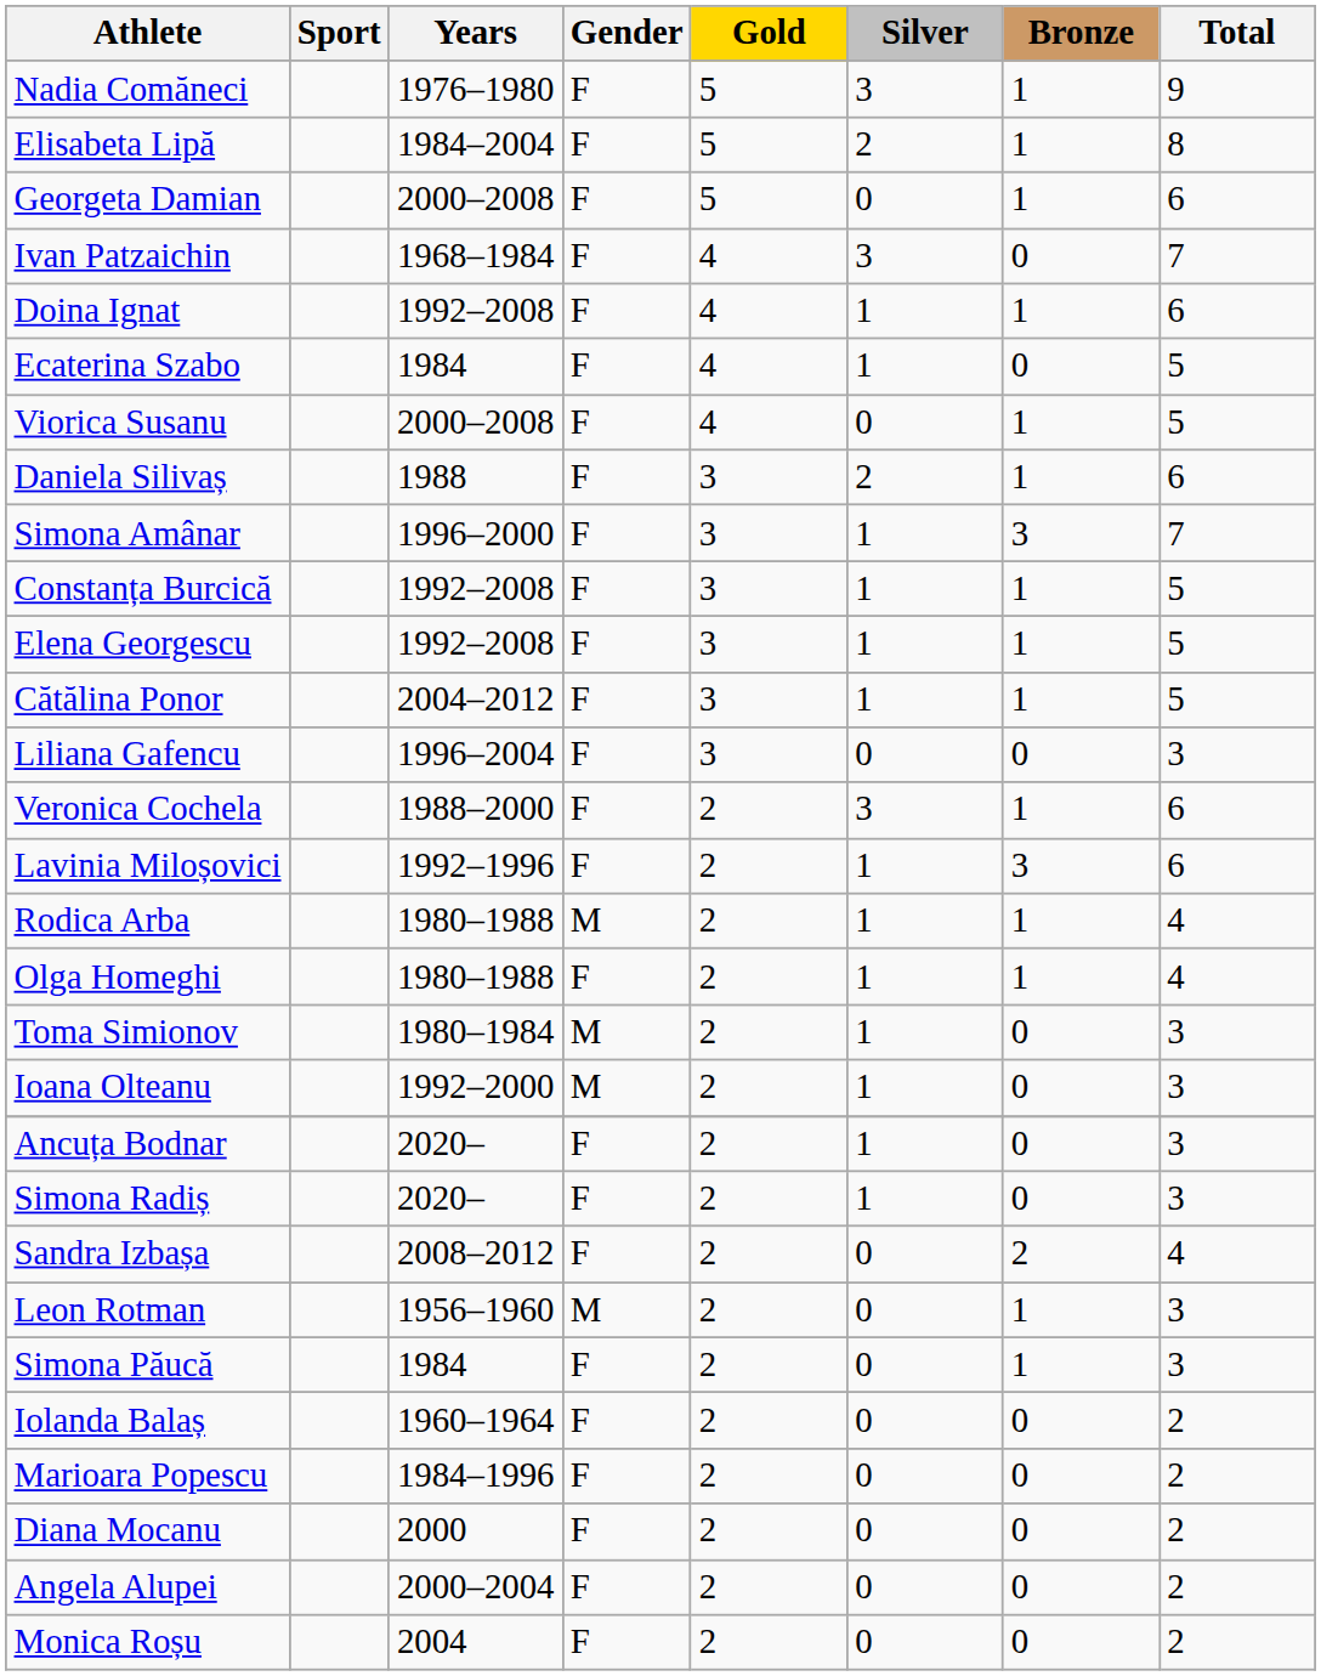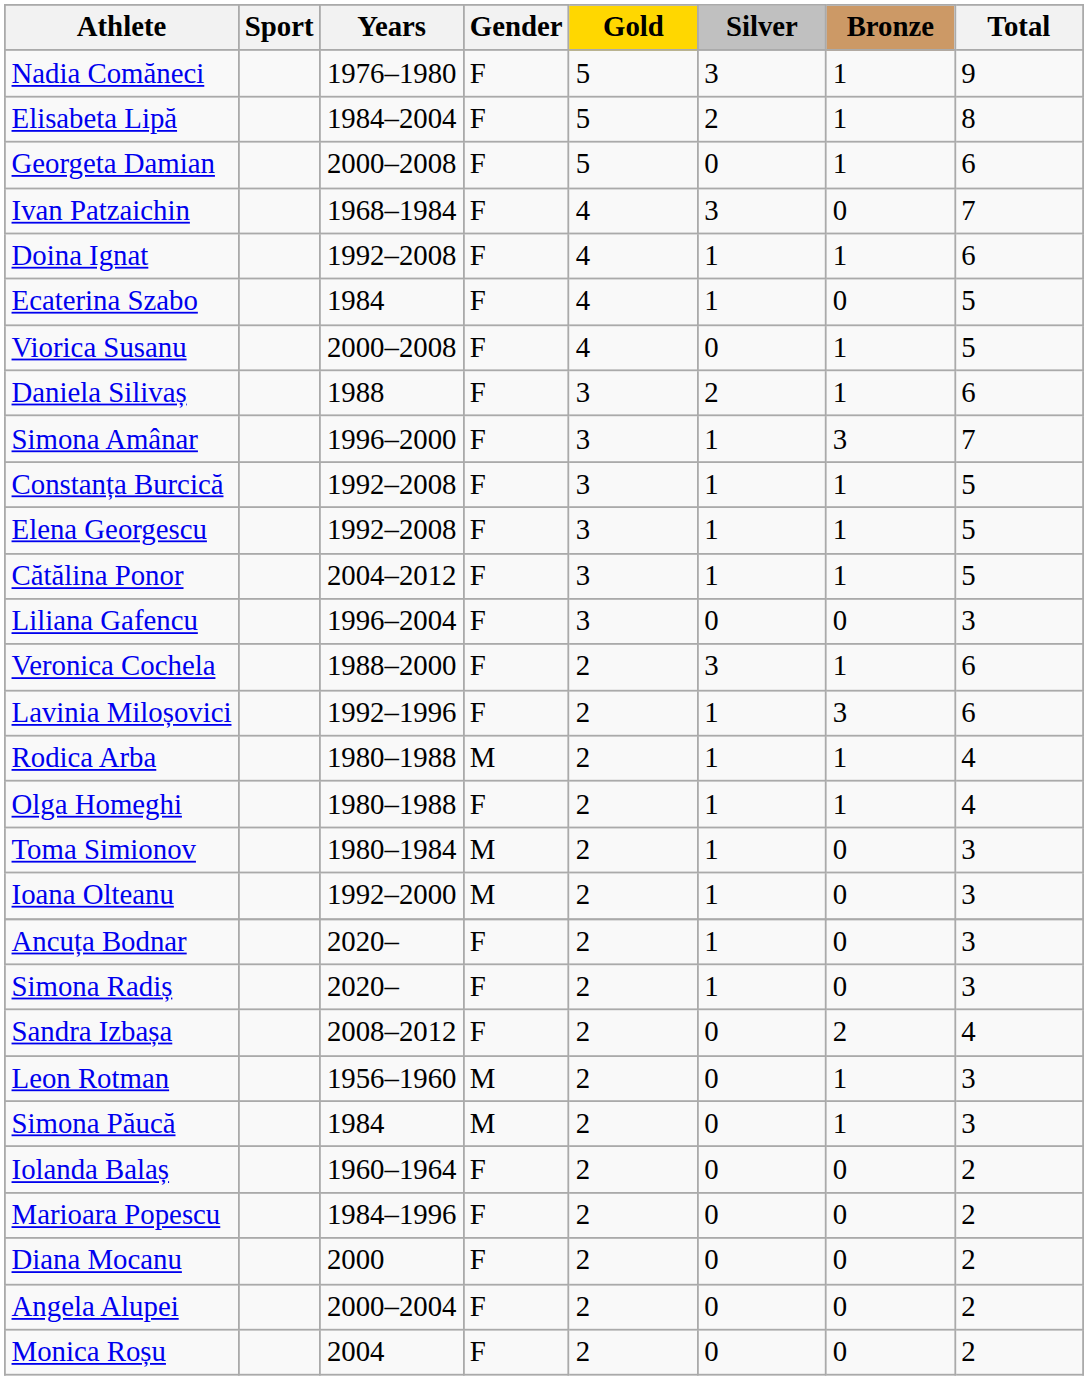Simona Păucă | Gender: F -> M
